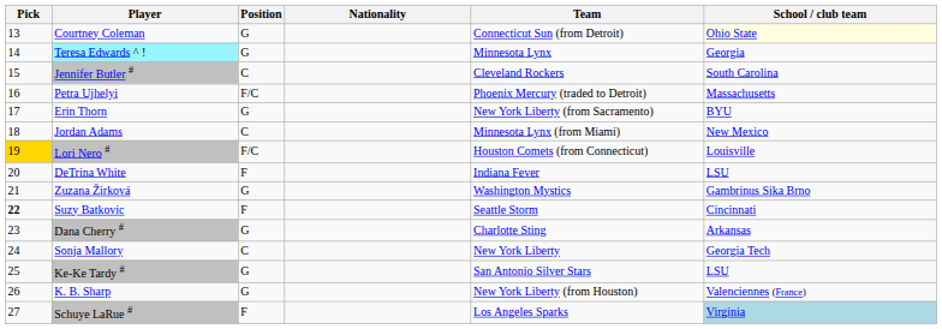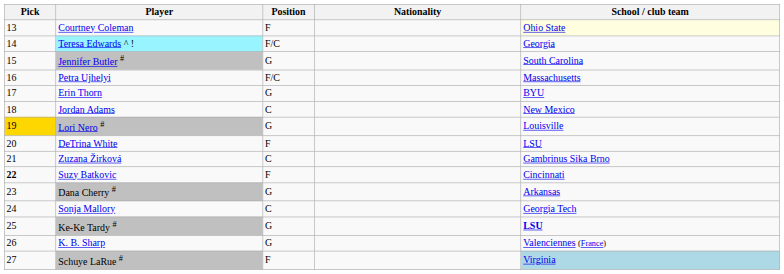- column: Team | Connecticut Sun (from Detroit) | Minnesota Lynx | Cleveland Rockers | Phoenix Mercury (traded to Detroit) | New York Liberty (from Sacramento) | Minnesota Lynx (from Miami) | Houston Comets (from Connecticut) | Indiana Fever | Washington Mystics | Seattle Storm | Charlotte Sting | New York Liberty | San Antonio Silver Stars | New York Liberty (from Houston) | Los Angeles Sparks
Courtney Coleman | Position: G -> F
Teresa Edwards ^ ! | Position: G -> F/C
Jennifer Butler # | Position: C -> G
Lori Nero # | Position: F/C -> G
Zuzana Žirková | Position: G -> C
Ke-Ke Tardy # | School / club team: normal -> bold
